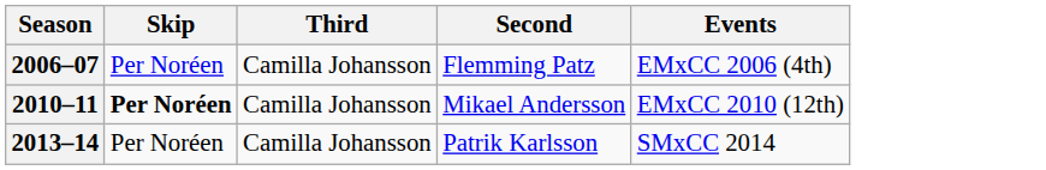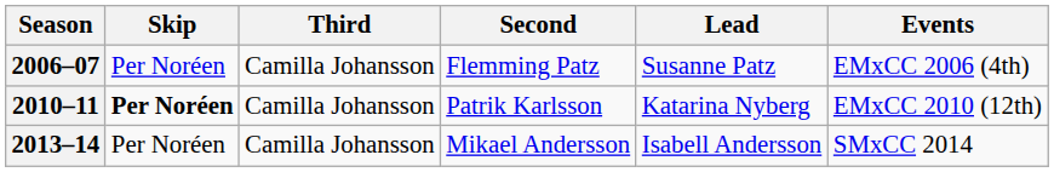+ column: Lead | Susanne Patz | Katarina Nyberg | Isabell Andersson
2010–11 | Second: Mikael Andersson -> Patrik Karlsson
2013–14 | Second: Patrik Karlsson -> Mikael Andersson
